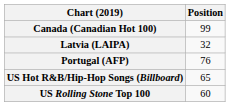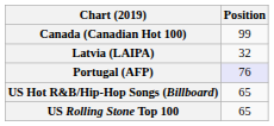Portugal (AFP) | Position: no background -> lavender background
US Rolling Stone Top 100 | Position: 60 -> 65
